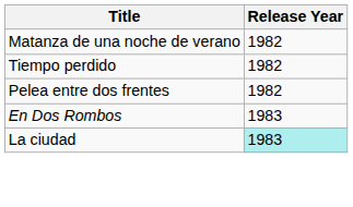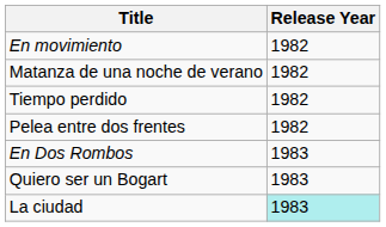+ row: En movimiento | 1982
+ row: Quiero ser un Bogart | 1983
